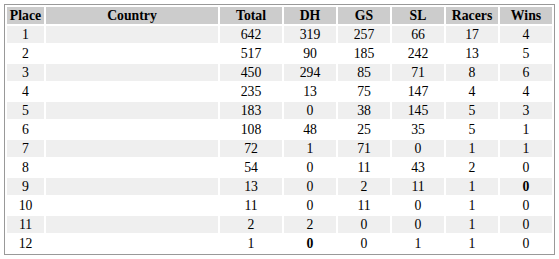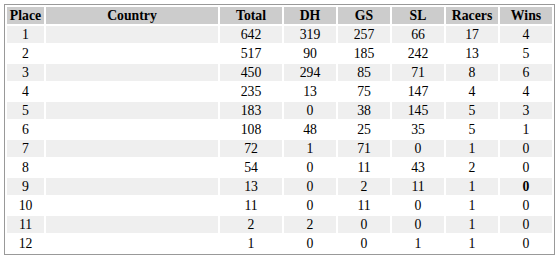7 | Wins: 1 -> 0
12 | DH: bold -> normal
